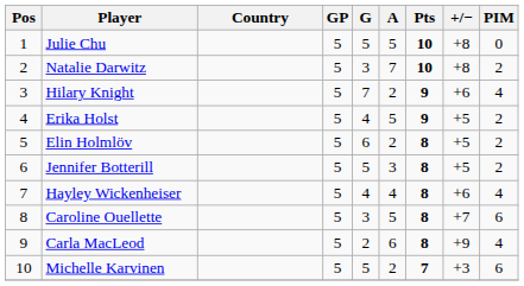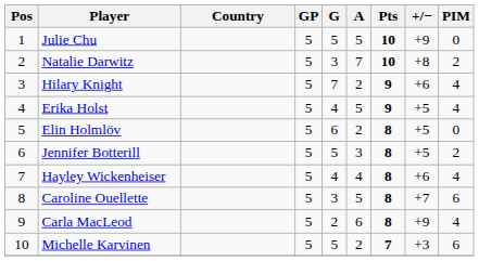Julie Chu | +/−: +8 -> +9
Erika Holst | PIM: 2 -> 4
Elin Holmlöv | PIM: 2 -> 0
